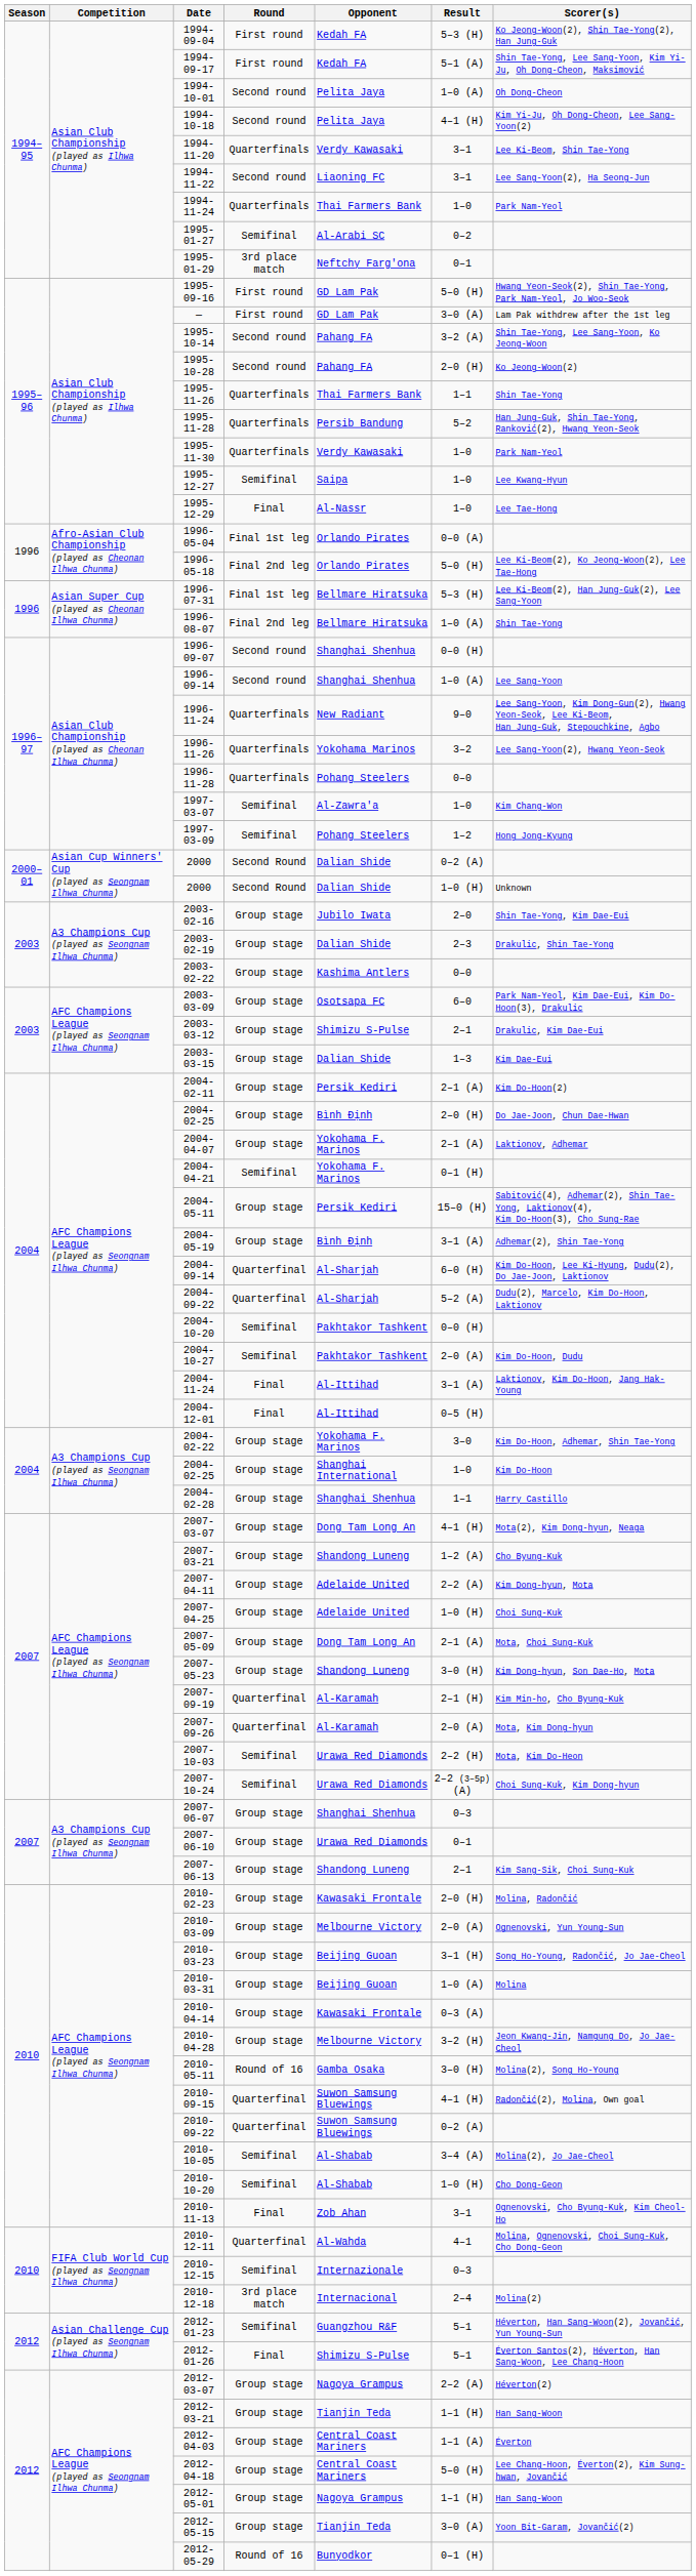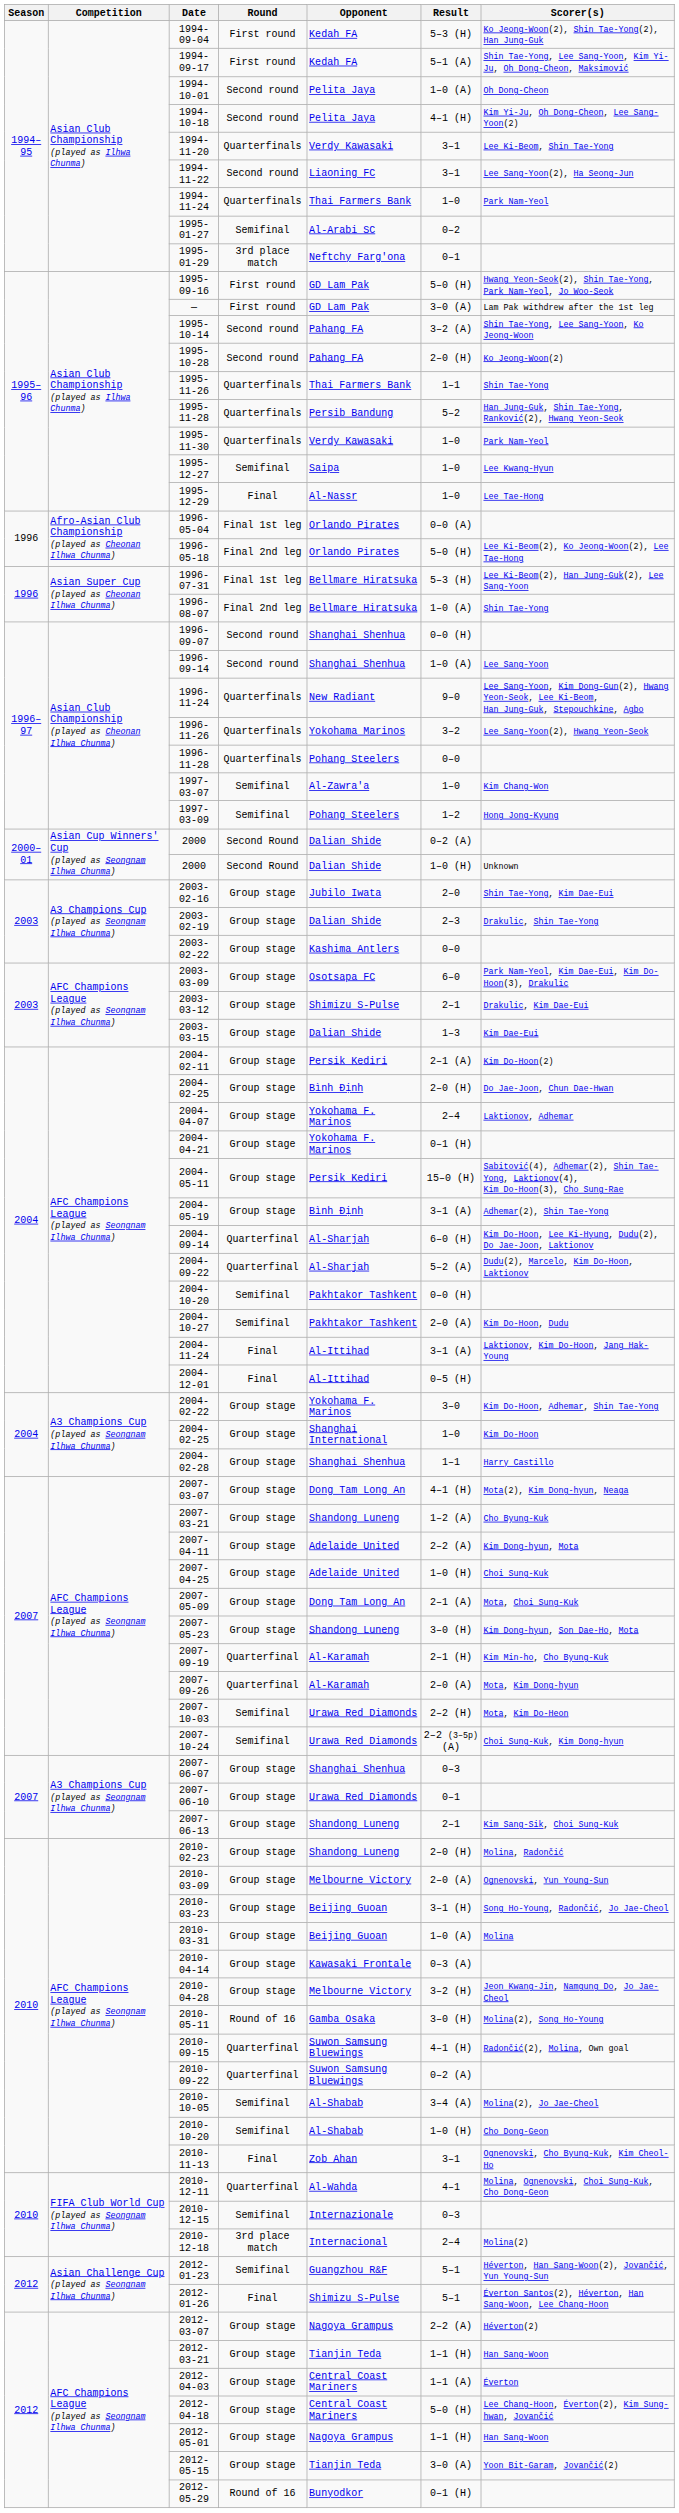2004-04-07 | Result: 2–1 (A) -> 2–4
2004-04-21 | Round: Semifinal -> Group stage
2010-02-23 | Opponent: Kawasaki Frontale -> Shandong Luneng
